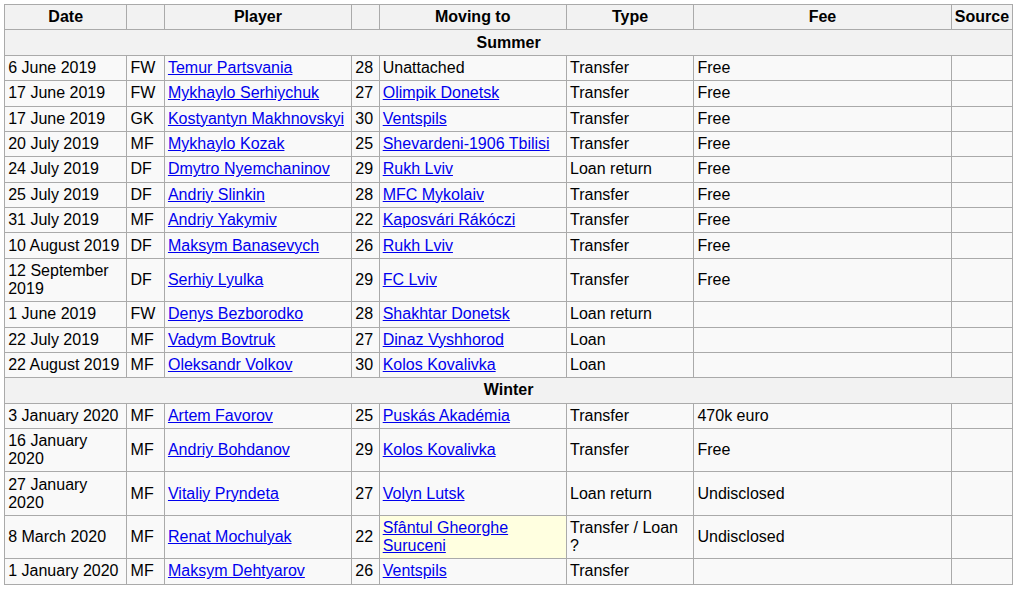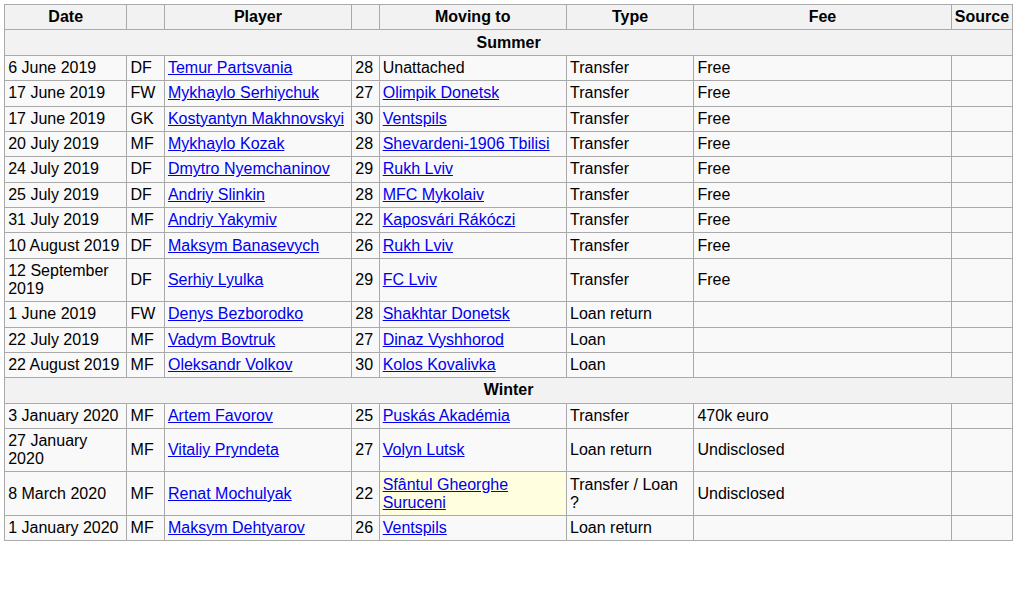Temur Partsvania | column 2: FW -> DF
Mykhaylo Kozak | column 4: 25 -> 28
Dmytro Nyemchaninov | Type: Loan return -> Transfer
- row: 16 January 2020 | MF | Andriy Bohdanov | 29 | Kolos Kovalivka | Transfer | Free
Maksym Dehtyarov | Type: Transfer -> Loan return
